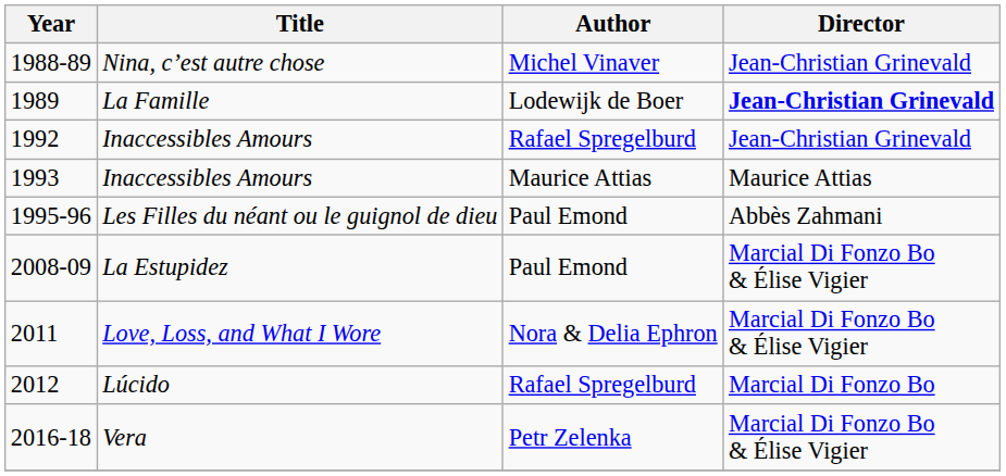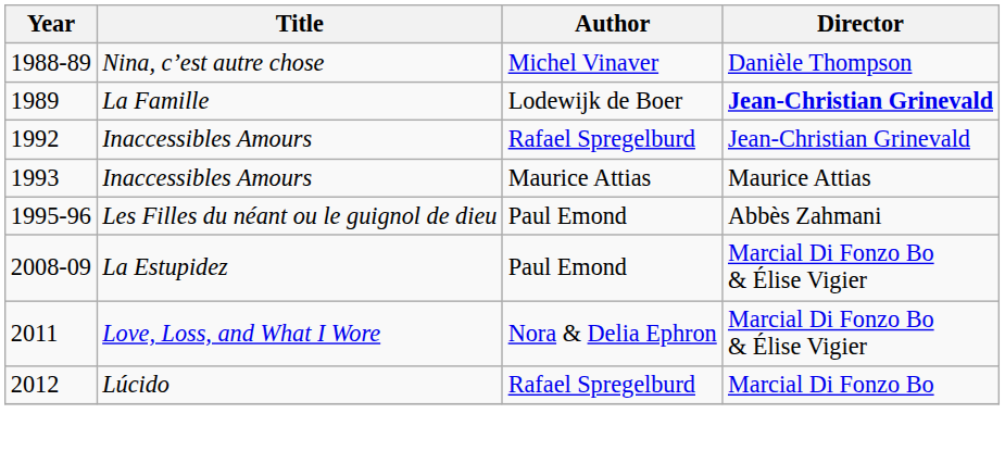1988-89 | Director: Jean-Christian Grinevald -> Danièle Thompson
- row: 2016-18 | Vera | Petr Zelenka | Marcial Di Fonzo Bo & Élise Vigier
